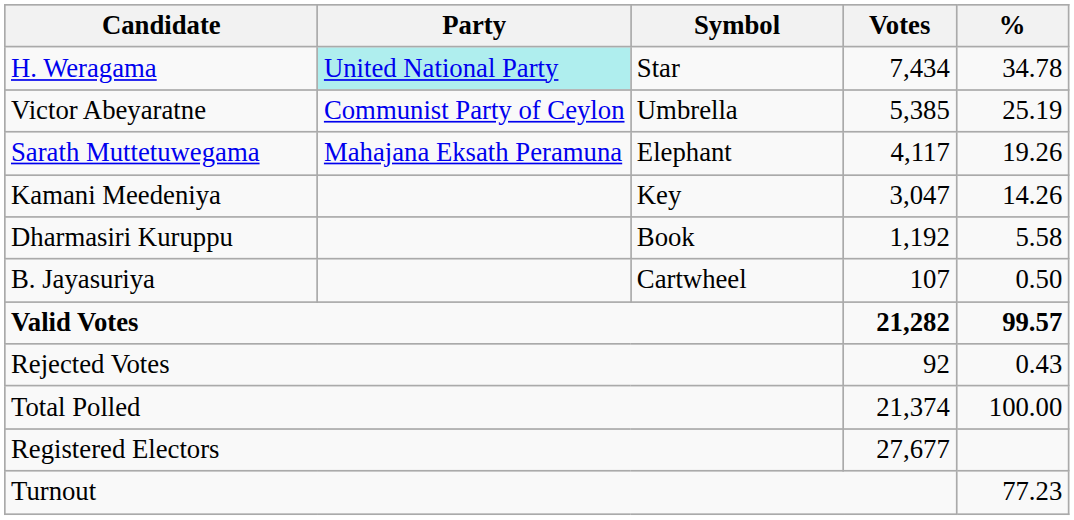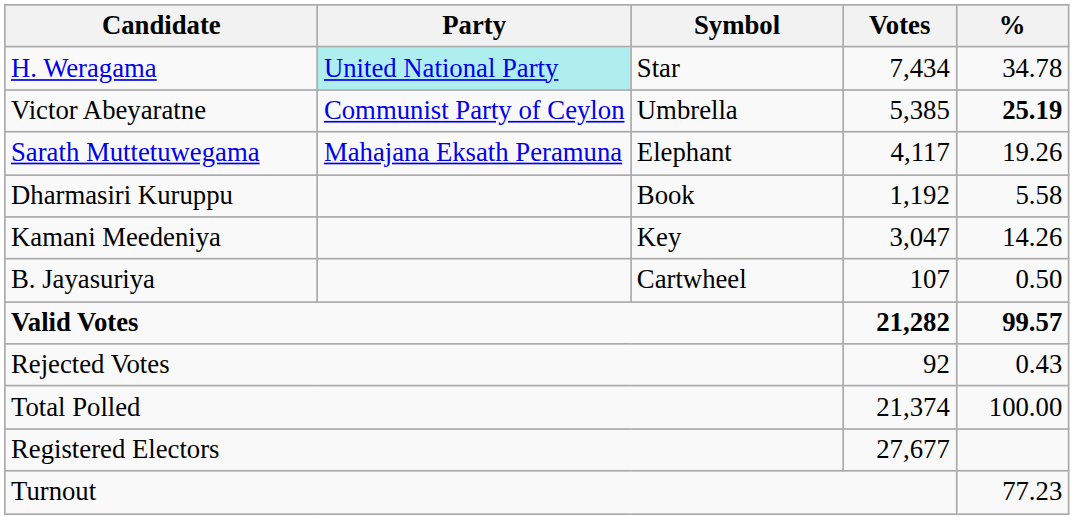Victor Abeyaratne | %: normal -> bold
rows swapped: Kamani Meedeniya <-> Dharmasiri Kuruppu
